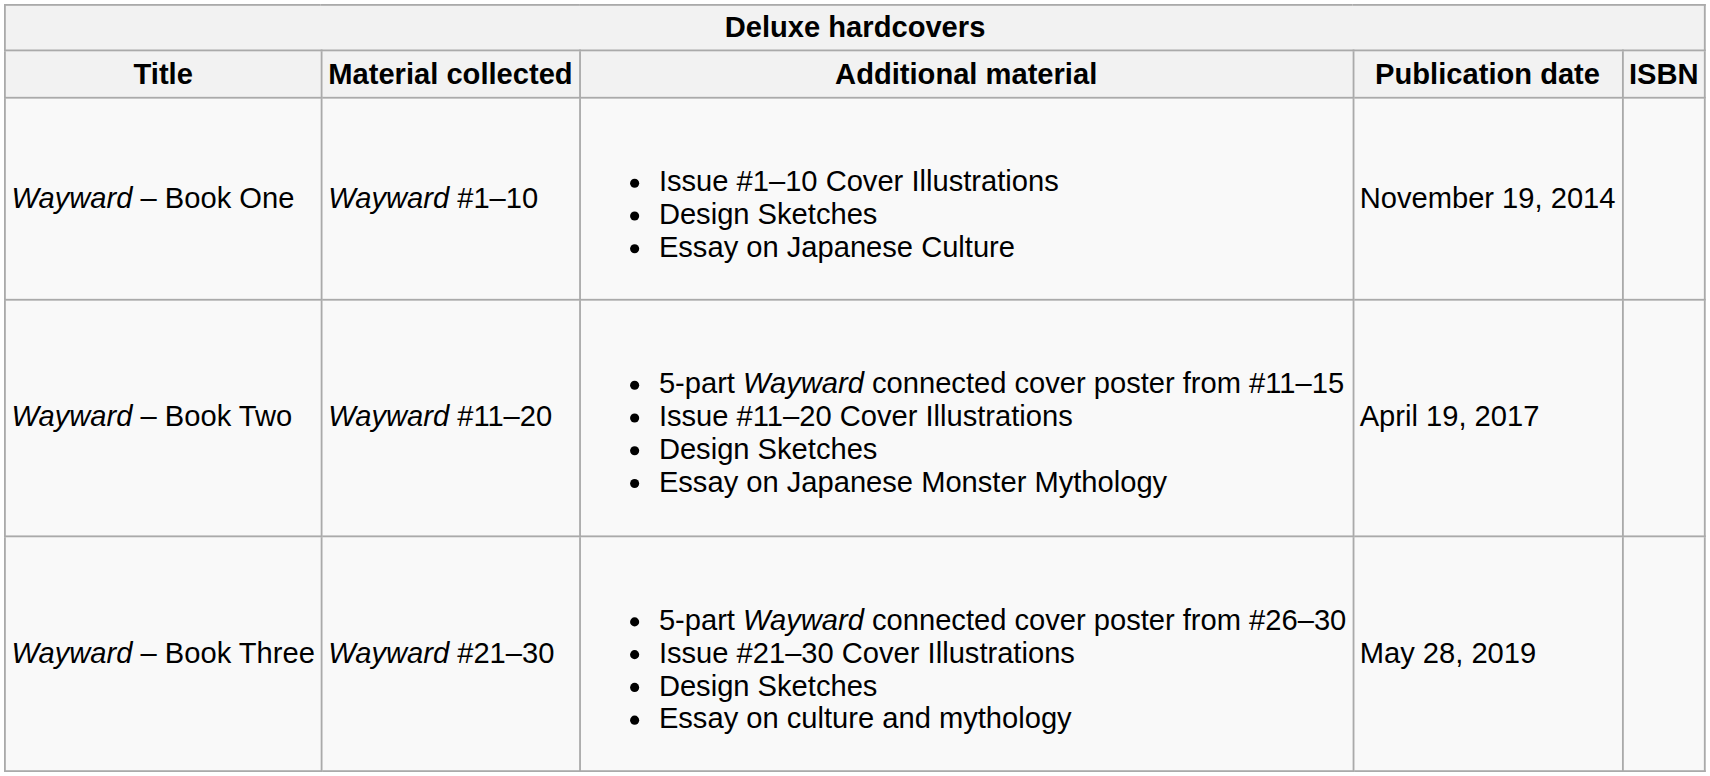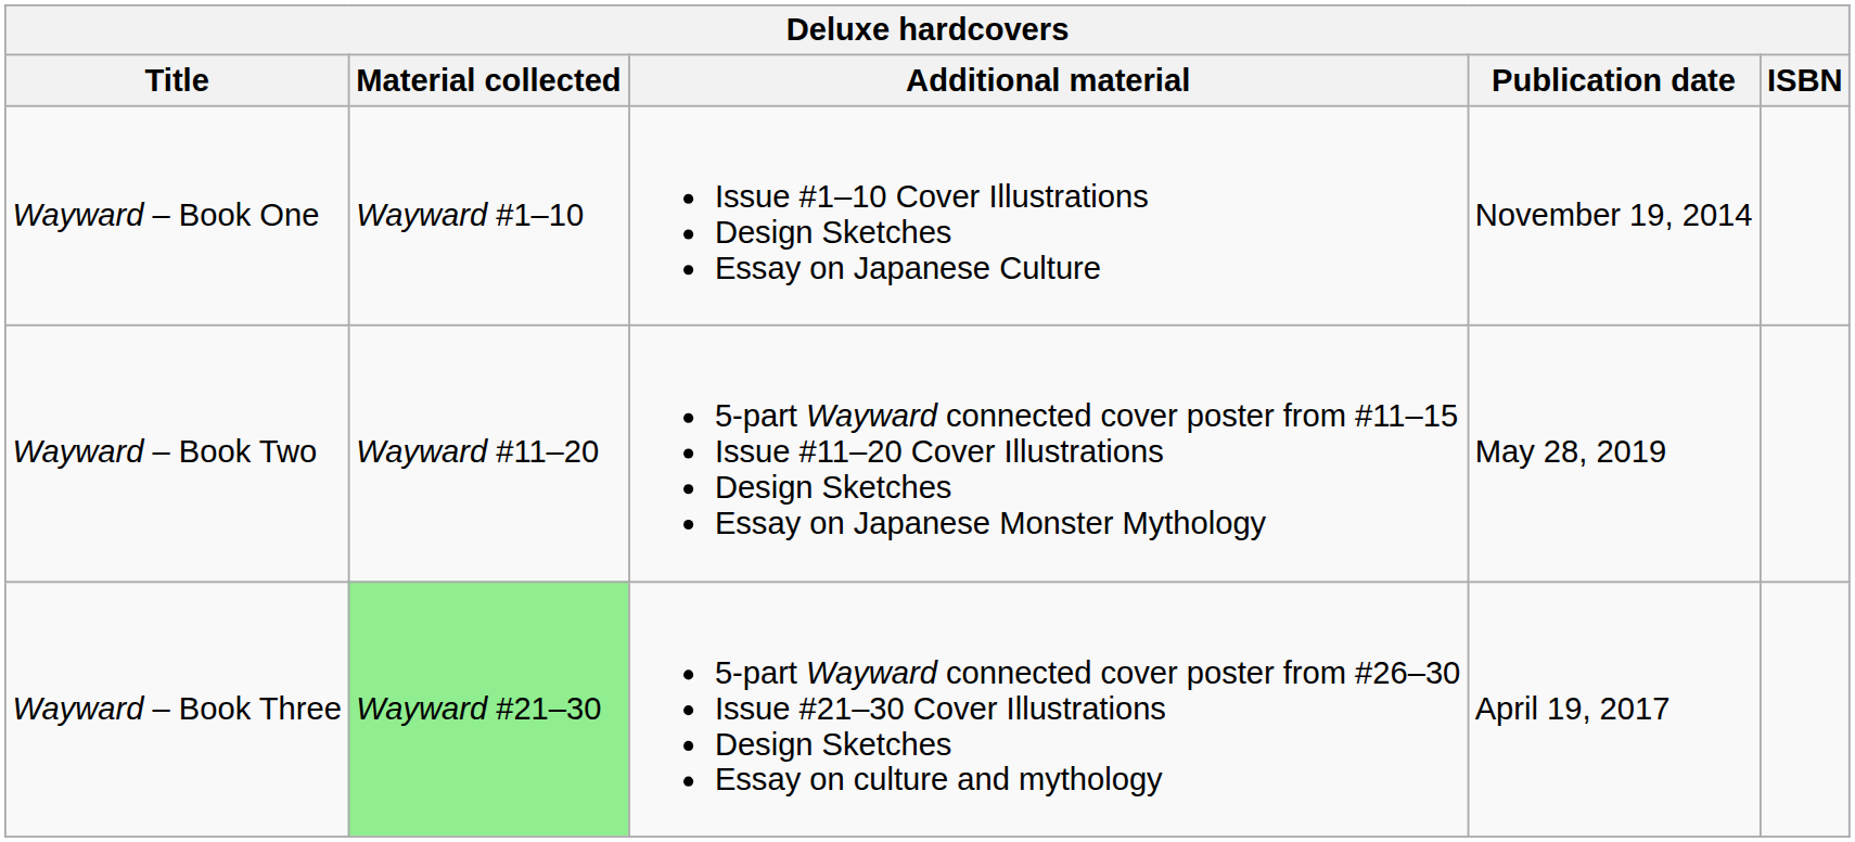Wayward – Book Two | Publication date: April 19, 2017 -> May 28, 2019
Wayward – Book Three | Material collected: no background -> lightgreen background
Wayward – Book Three | Publication date: May 28, 2019 -> April 19, 2017
